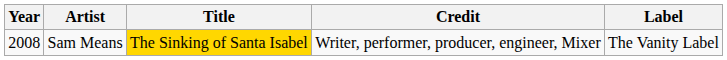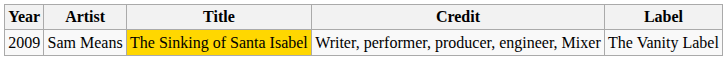Sam Means | Year: 2008 -> 2009
